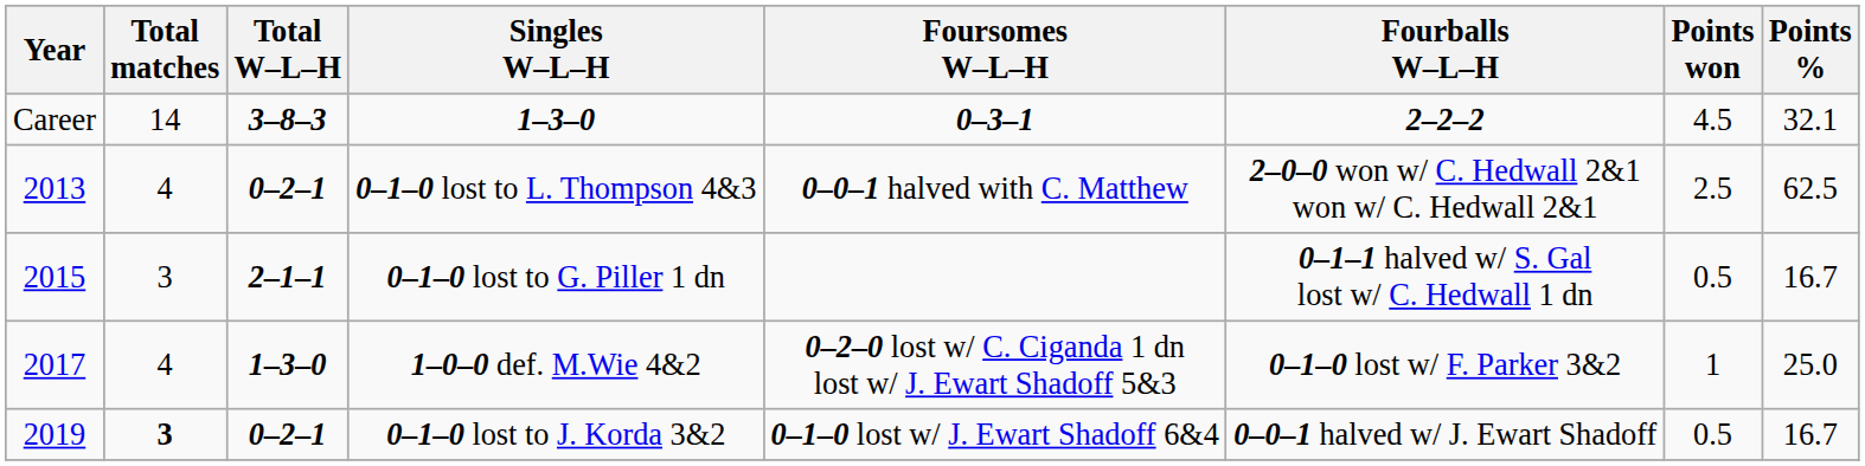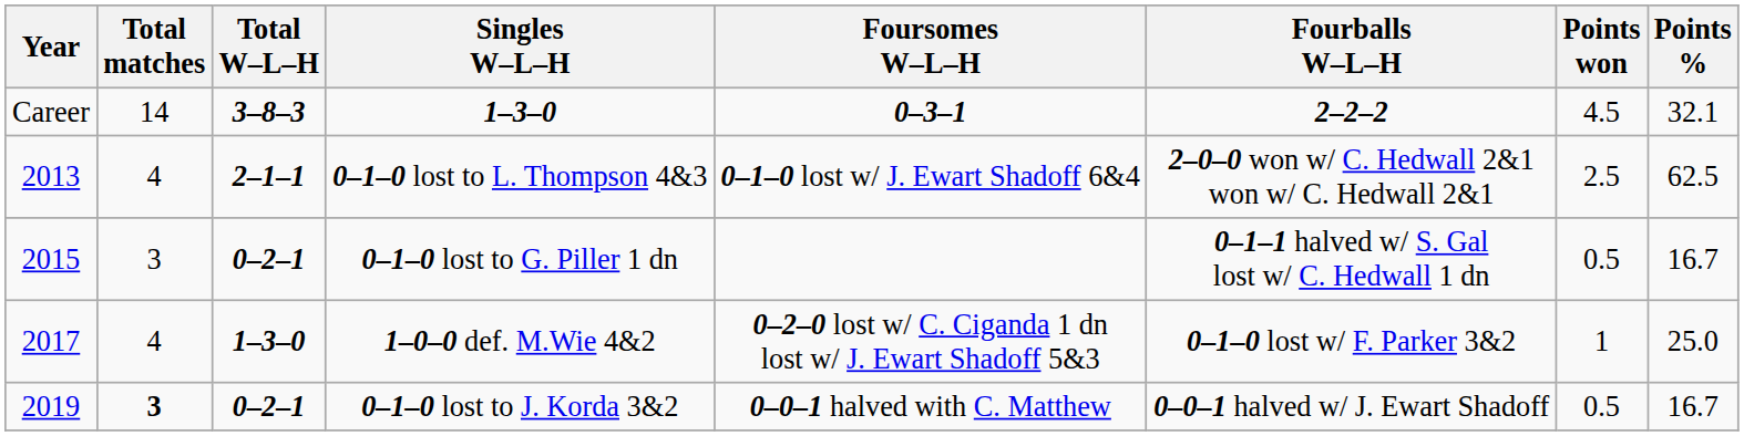0–1–0 lost to L. Thompson 4&3 | Total W–L–H: 0–2–1 -> 2–1–1
0–1–0 lost to L. Thompson 4&3 | Foursomes W–L–H: 0–0–1 halved with C. Matthew -> 0–1–0 lost w/ J. Ewart Shadoff 6&4
0–1–0 lost to G. Piller 1 dn | Total W–L–H: 2–1–1 -> 0–2–1
0–1–0 lost to J. Korda 3&2 | Foursomes W–L–H: 0–1–0 lost w/ J. Ewart Shadoff 6&4 -> 0–0–1 halved with C. Matthew
